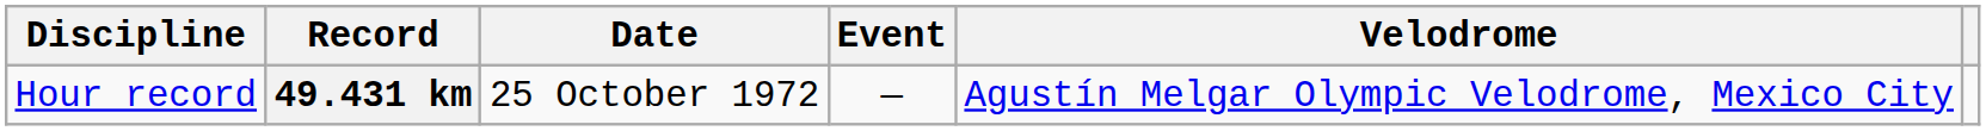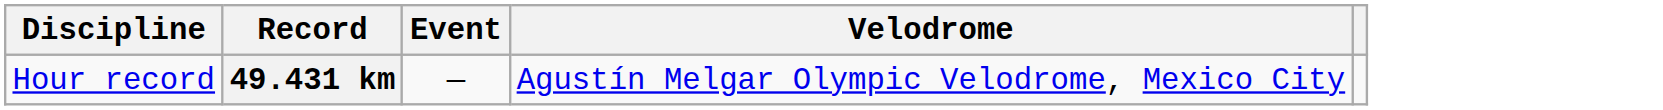- column: Date | 25 October 1972
